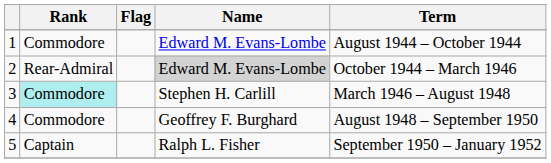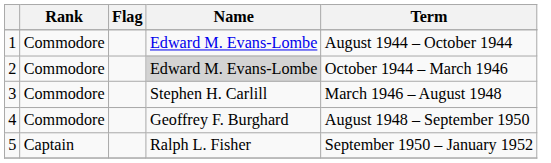2 | Rank: Rear-Admiral -> Commodore
3 | Rank: paleturquoise background -> no background
